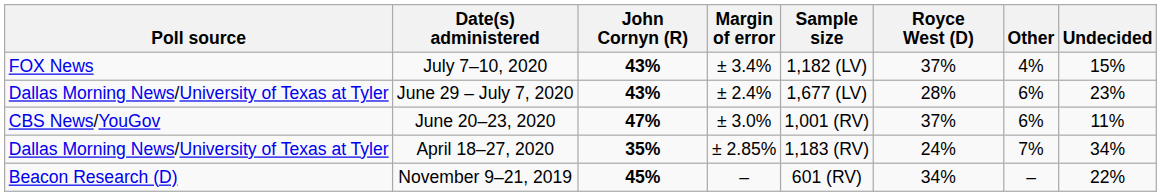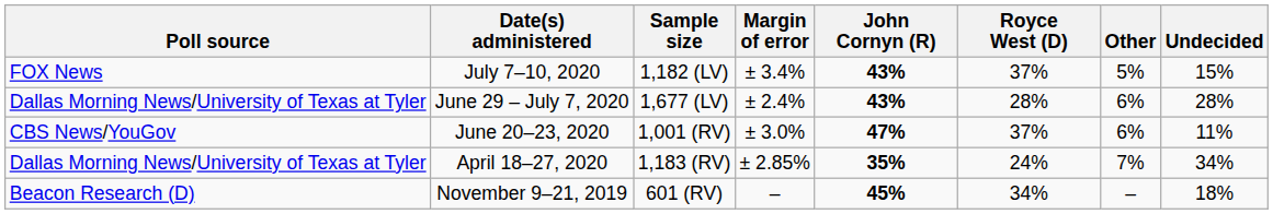columns swapped: Sample size <-> John Cornyn (R)
July 7–10, 2020 | Other: 4% -> 5%
June 29 – July 7, 2020 | Undecided: 23% -> 28%
November 9–21, 2019 | Undecided: 22% -> 18%
